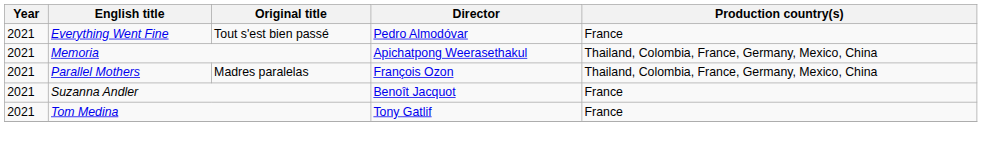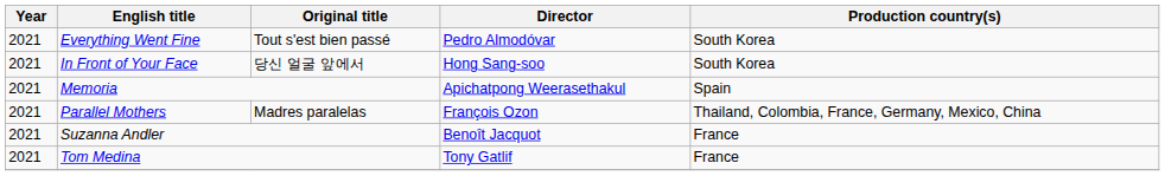Everything Went Fine | Production country(s): France -> South Korea
+ row: 2021 | In Front of Your Face | 당신 얼굴 앞에서 | Hong Sang-soo | South Korea
Memoria | Production country(s): Thailand, Colombia, France, Germany, Mexico, China -> Spain
